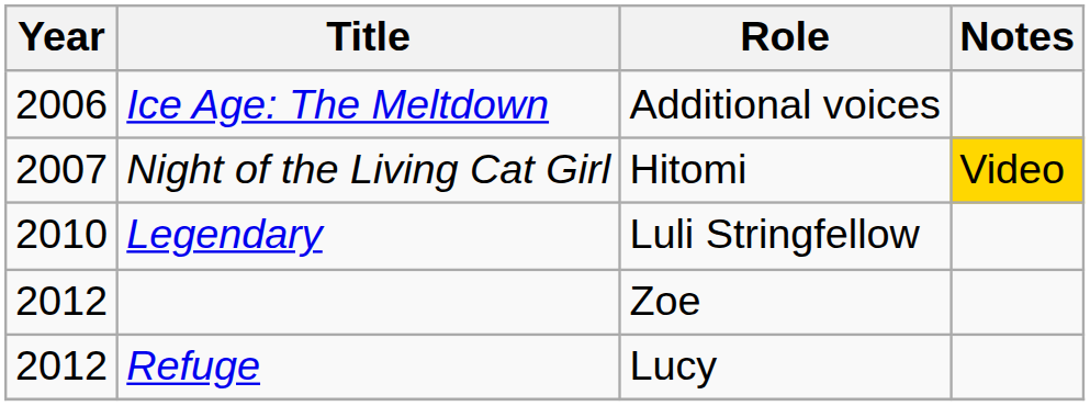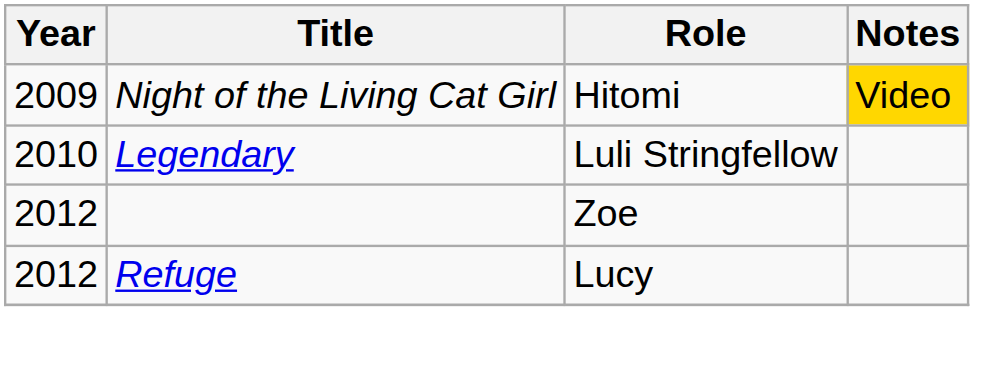- row: 2006 | Ice Age: The Meltdown | Additional voices
Night of the Living Cat Girl | Year: 2007 -> 2009
